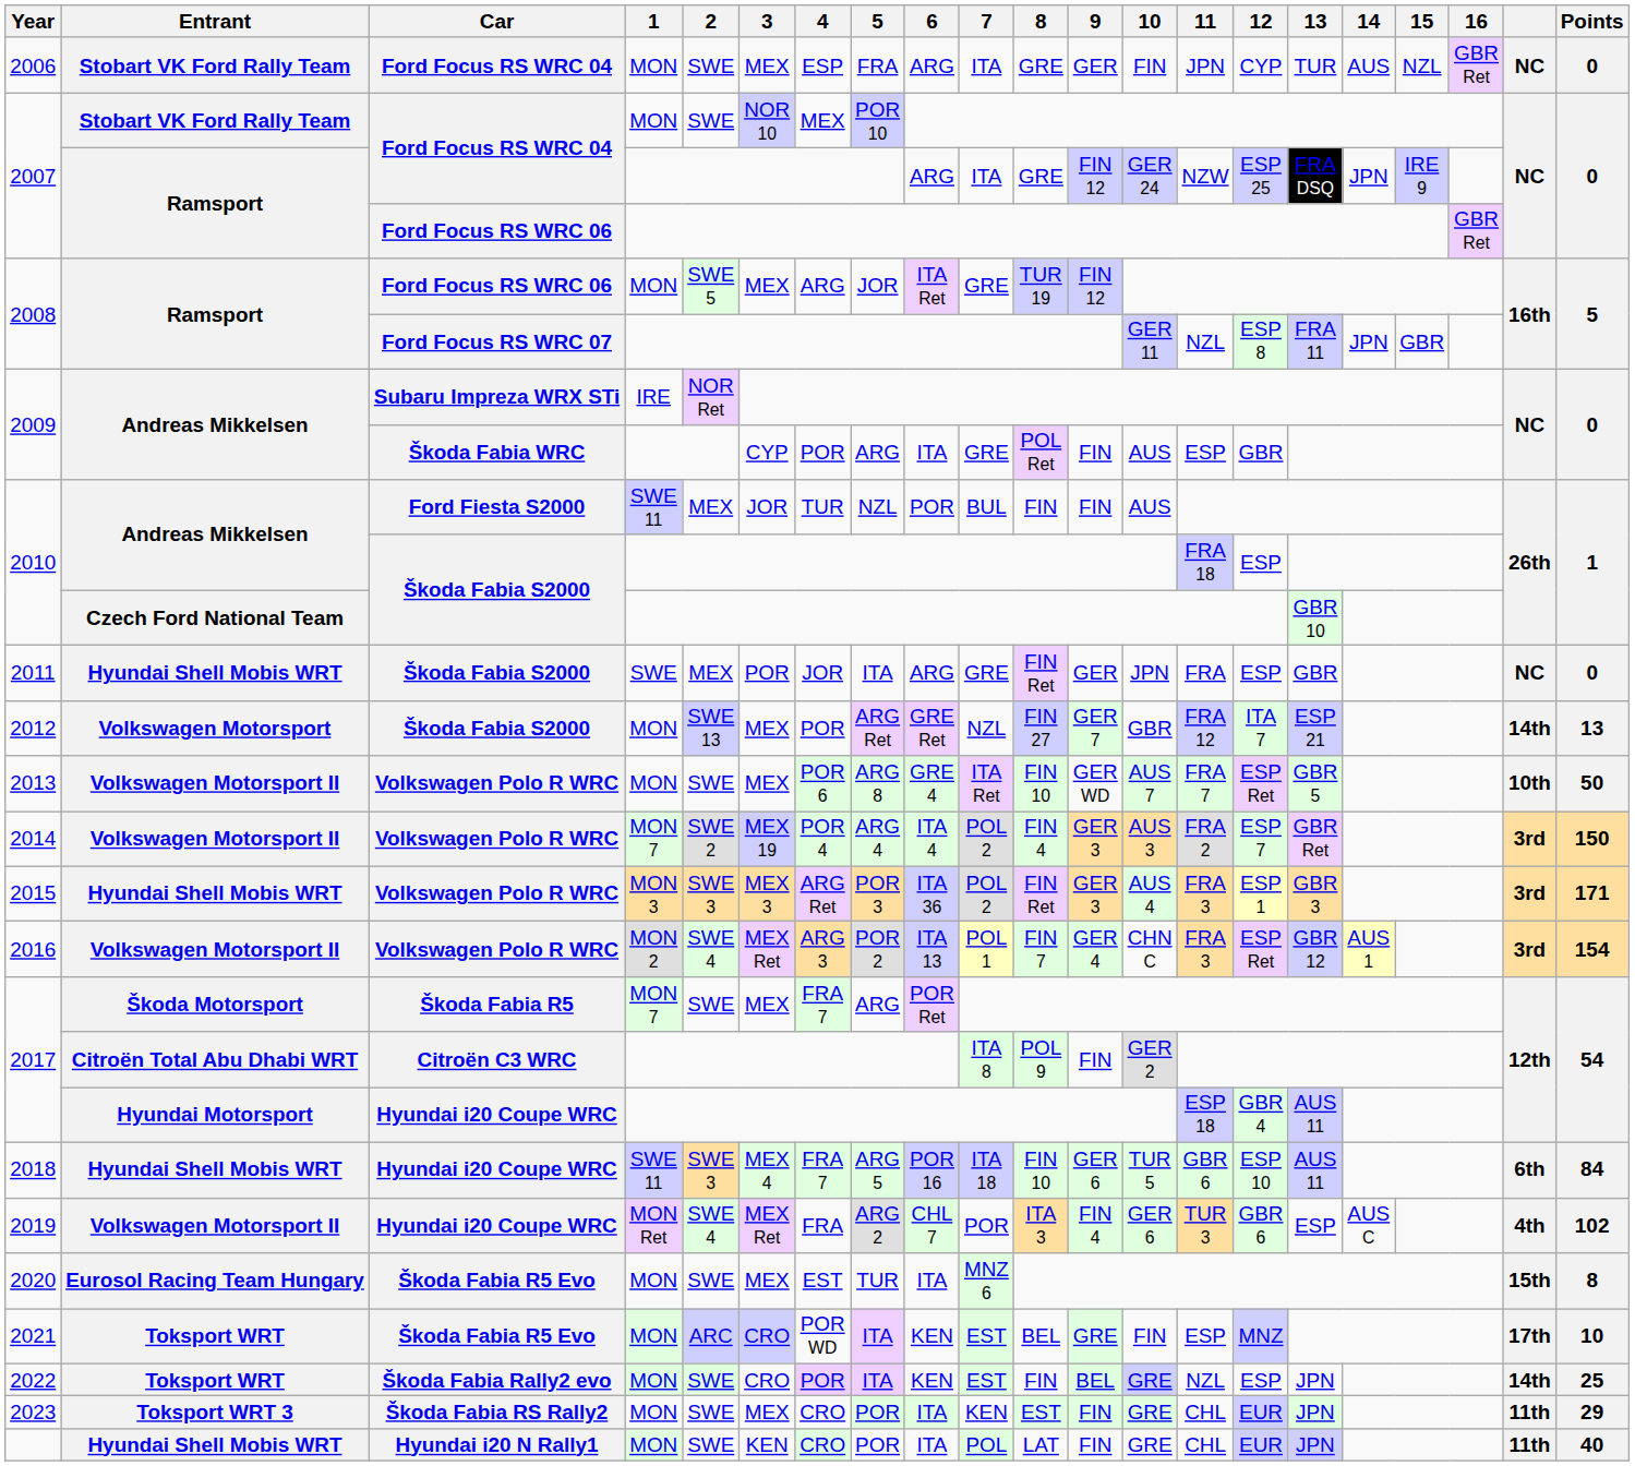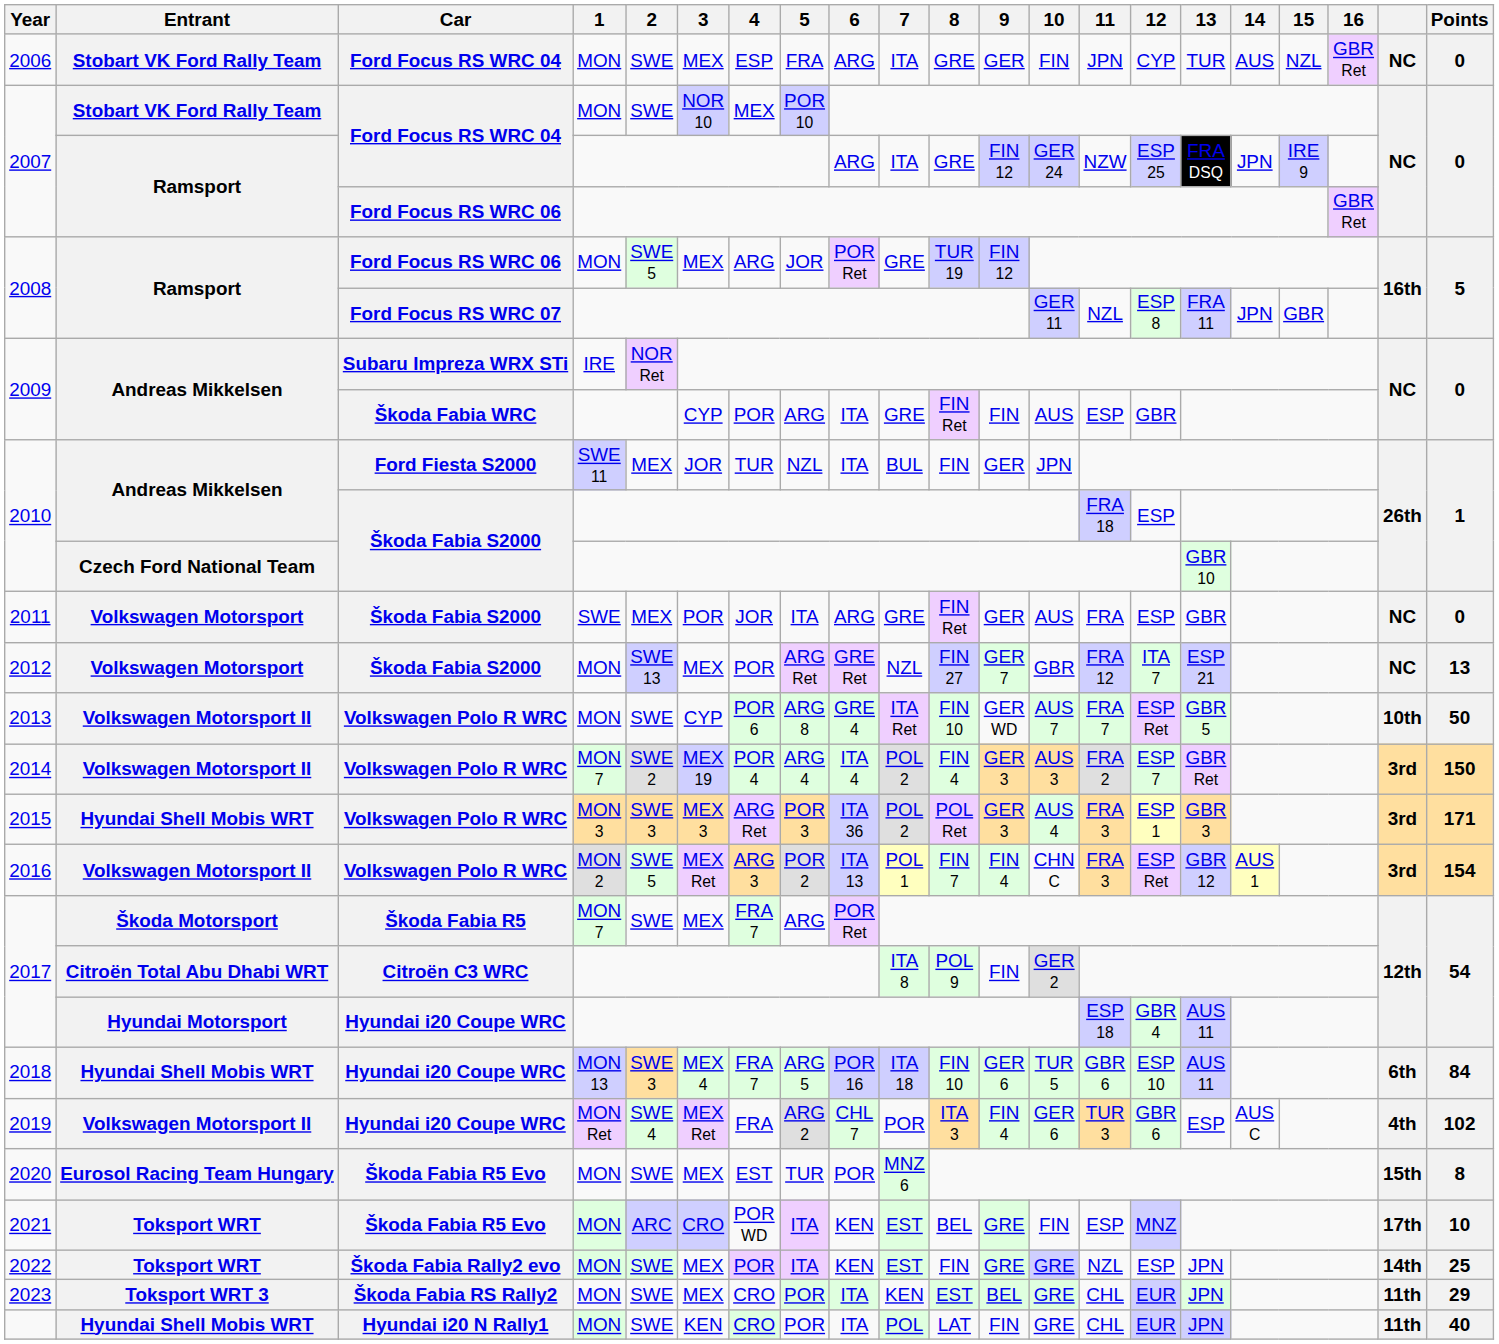2008 / Ford Focus RS WRC 06 | 6: ITA Ret -> POR Ret
2009 / Škoda Fabia WRC | 8: POL Ret -> FIN Ret
2010 / Ford Fiesta S2000 | 6: POR -> ITA
2010 / Ford Fiesta S2000 | 9: FIN -> GER
2010 / Ford Fiesta S2000 | 10: AUS -> JPN
2011 | Entrant: Hyundai Shell Mobis WRT -> Volkswagen Motorsport
2011 | 10: JPN -> AUS
2012 | column 20: 14th -> NC
2013 | 3: MEX -> CYP
2015 | 8: FIN Ret -> POL Ret
2016 | 2: SWE 4 -> SWE 5
2016 | 9: GER 4 -> FIN 4
2018 | 1: SWE 11 -> MON 13
2020 | 6: ITA -> POR
2022 | 3: CRO -> MEX
2022 | 9: BEL -> GRE
2023 | 9: FIN -> BEL
